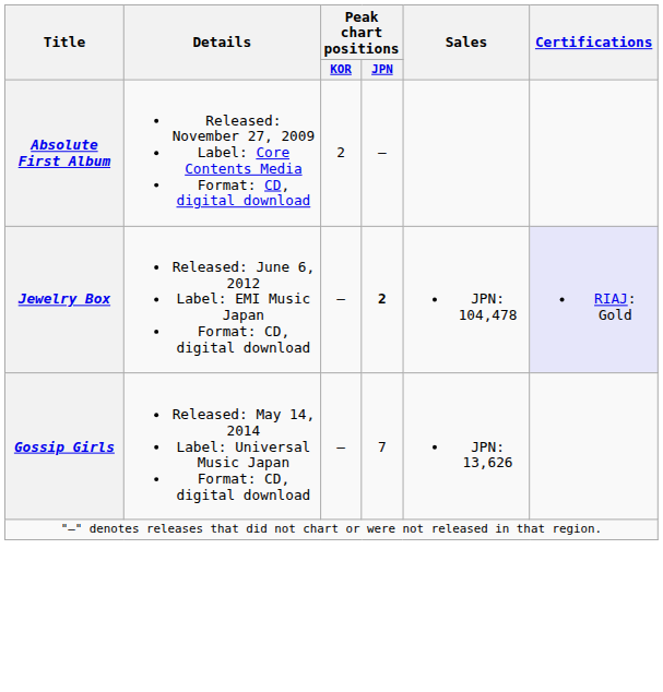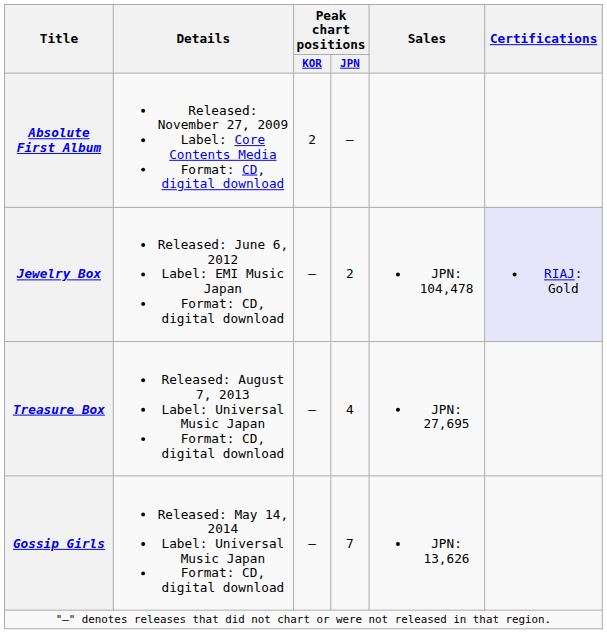Jewelry Box | Peak chart positions / JPN: bold -> normal
+ row: Treasure Box | Released: August 7, 2013 Label: Universal Music Japan Format: CD, digital download | — | 4 | JPN: 27,695
